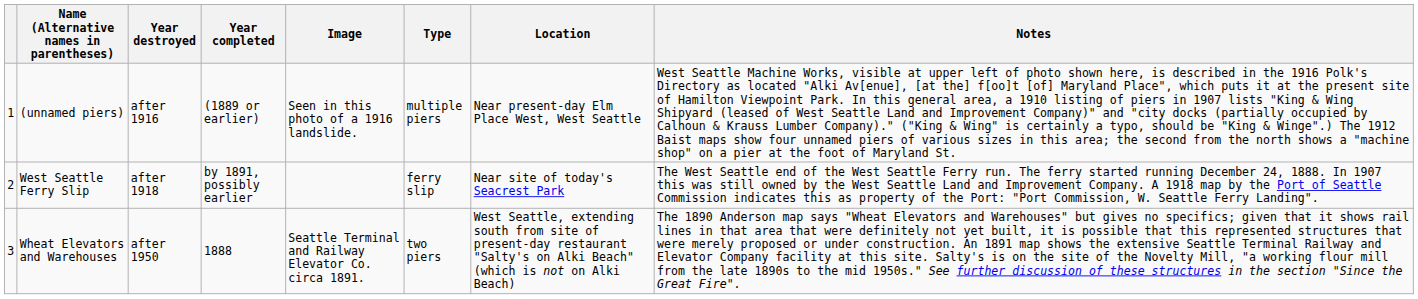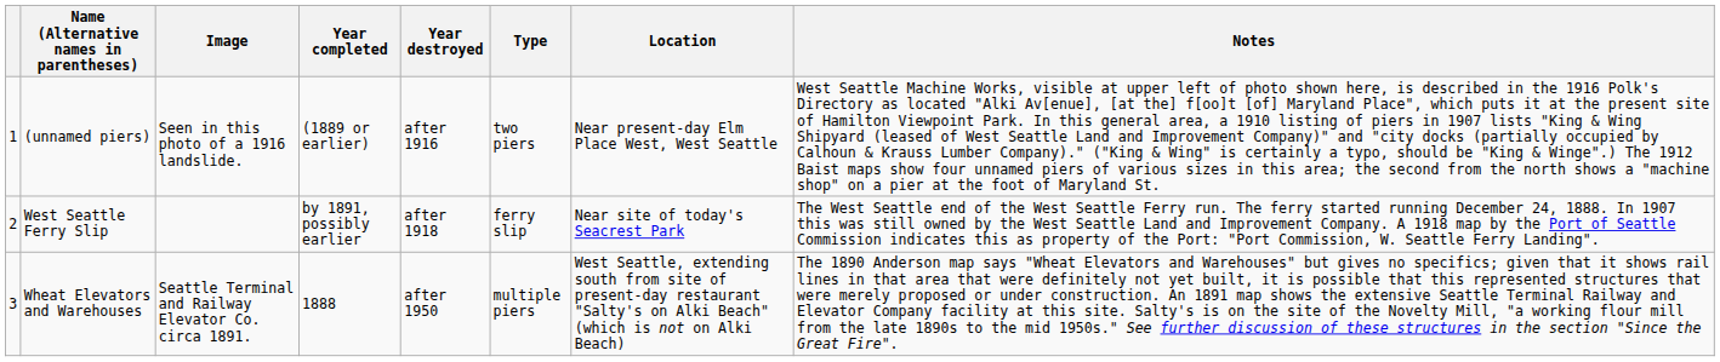columns swapped: Image <-> Year destroyed
(unnamed piers) | Type: multiple piers -> two piers
Wheat Elevators and Warehouses | Type: two piers -> multiple piers
